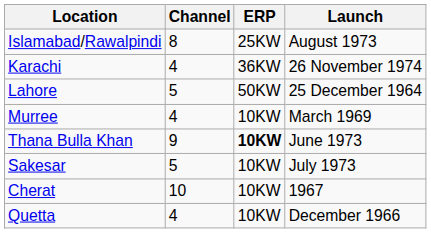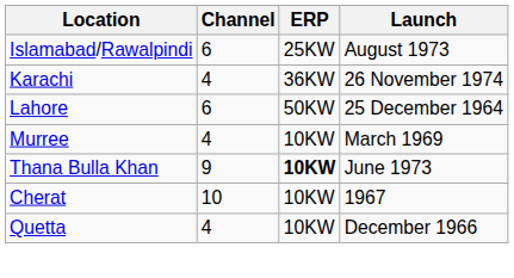Islamabad/Rawalpindi | Channel: 8 -> 6
Lahore | Channel: 5 -> 6
- row: Sakesar | 5 | 10KW | July 1973
